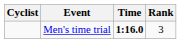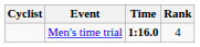Men's time trial | Rank: 3 -> 4
